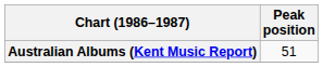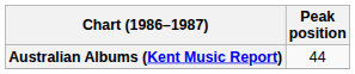Australian Albums (Kent Music Report) | Peak position: 51 -> 44
